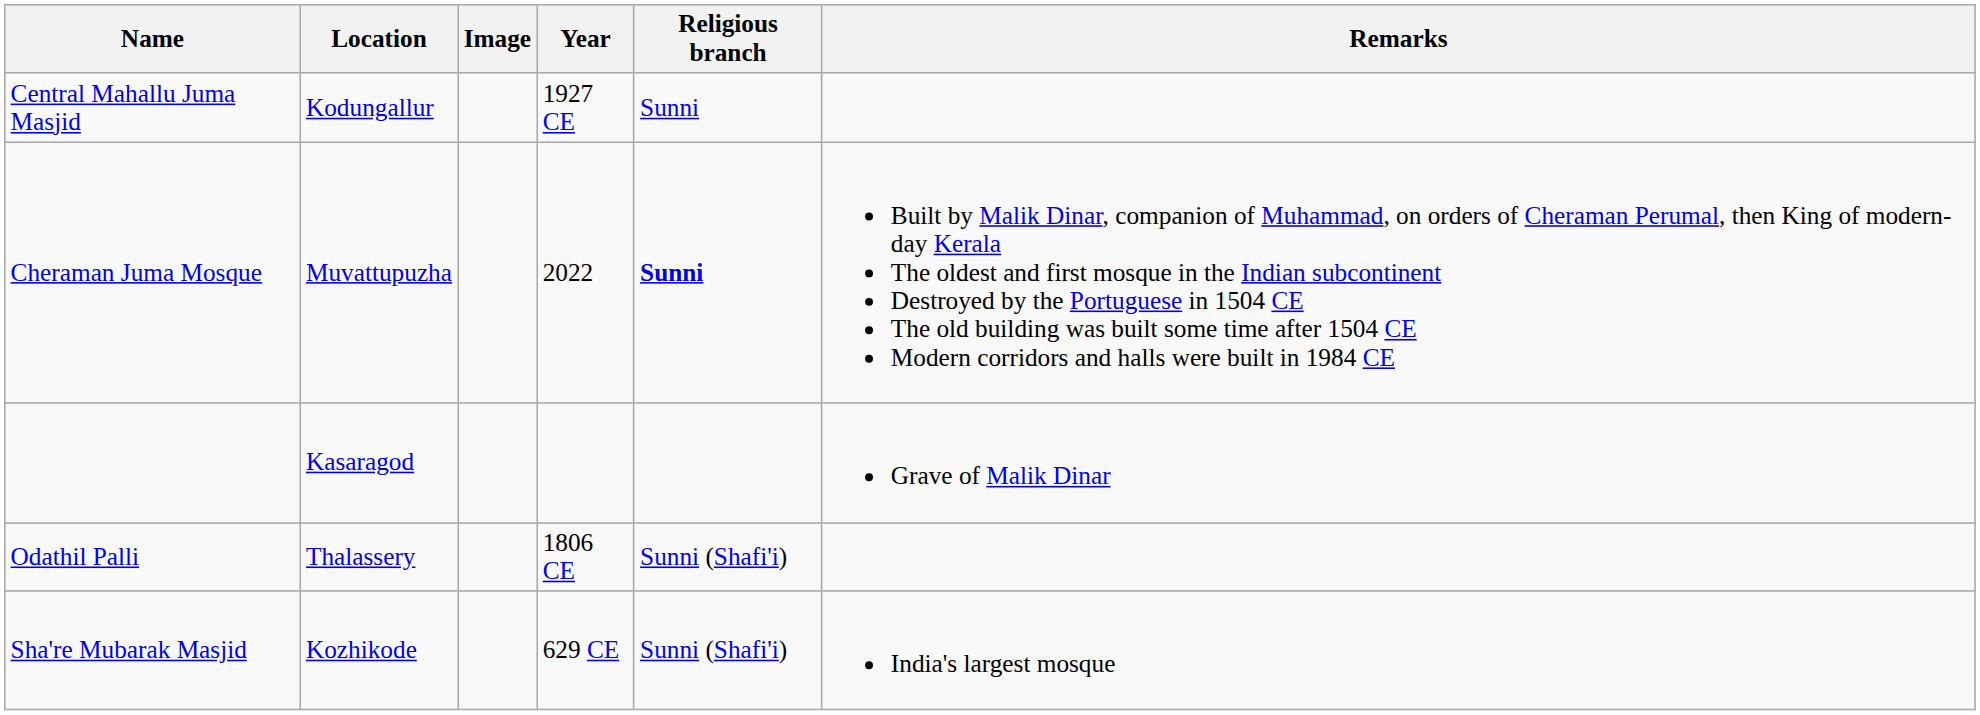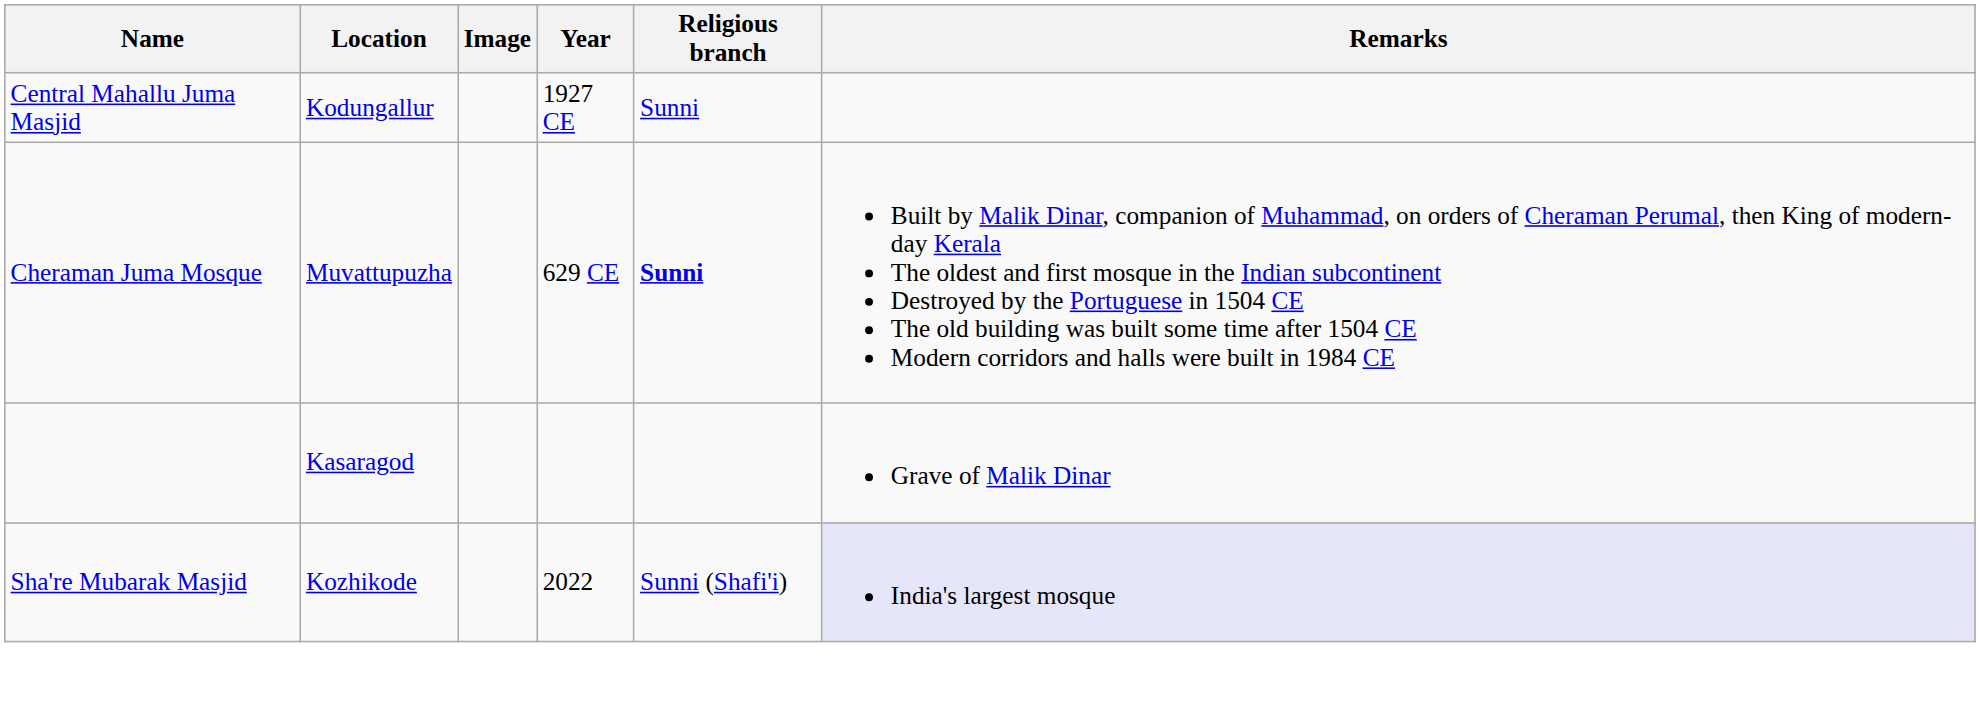Cheraman Juma Mosque | Year: 2022 -> 629 CE
- row: Odathil Palli | Thalassery | 1806 CE | Sunni (Shafi'i)
Sha're Mubarak Masjid | Year: 629 CE -> 2022
Sha're Mubarak Masjid | Remarks: no background -> lavender background
